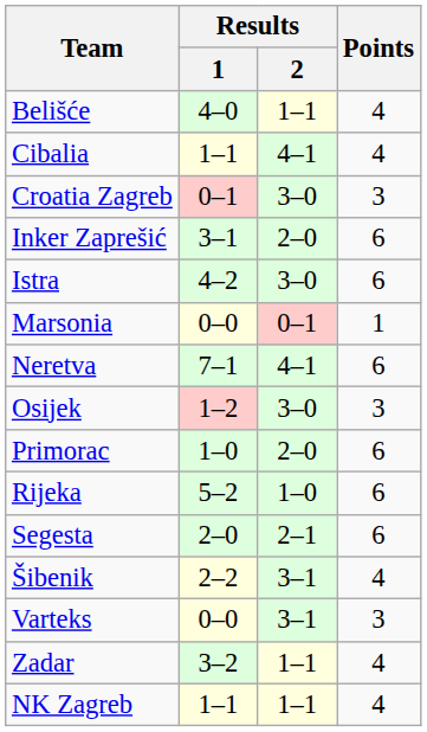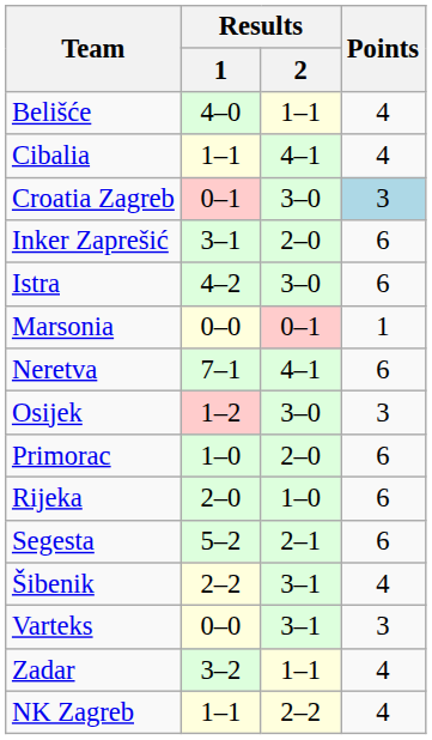Croatia Zagreb | Points: no background -> lightblue background
Rijeka | Results / 1: 5–2 -> 2–0
Segesta | Results / 1: 2–0 -> 5–2
NK Zagreb | Results / 2: 1–1 -> 2–2
